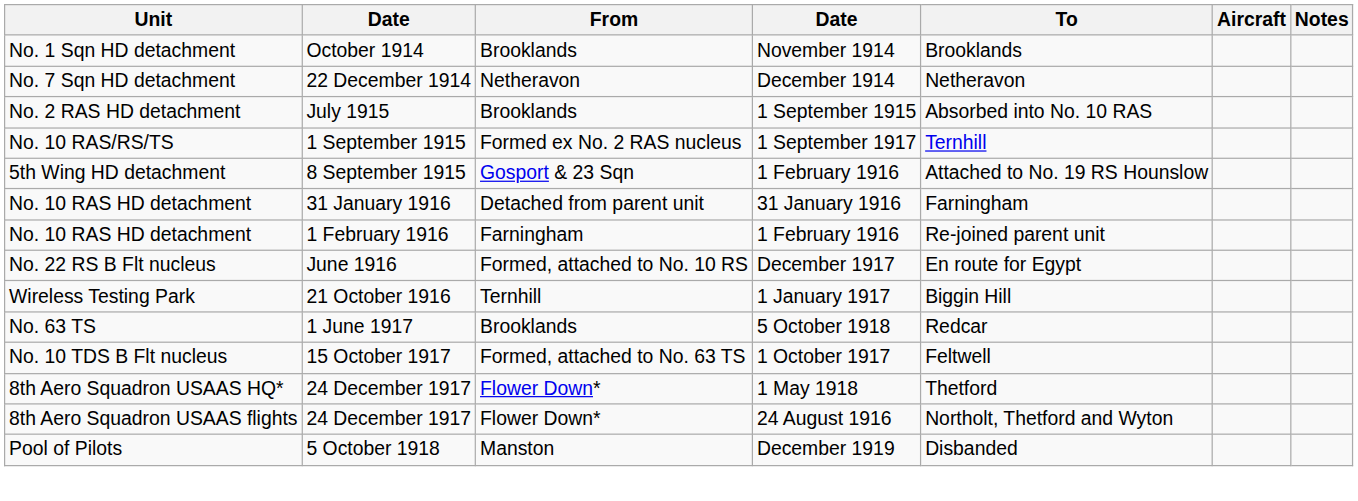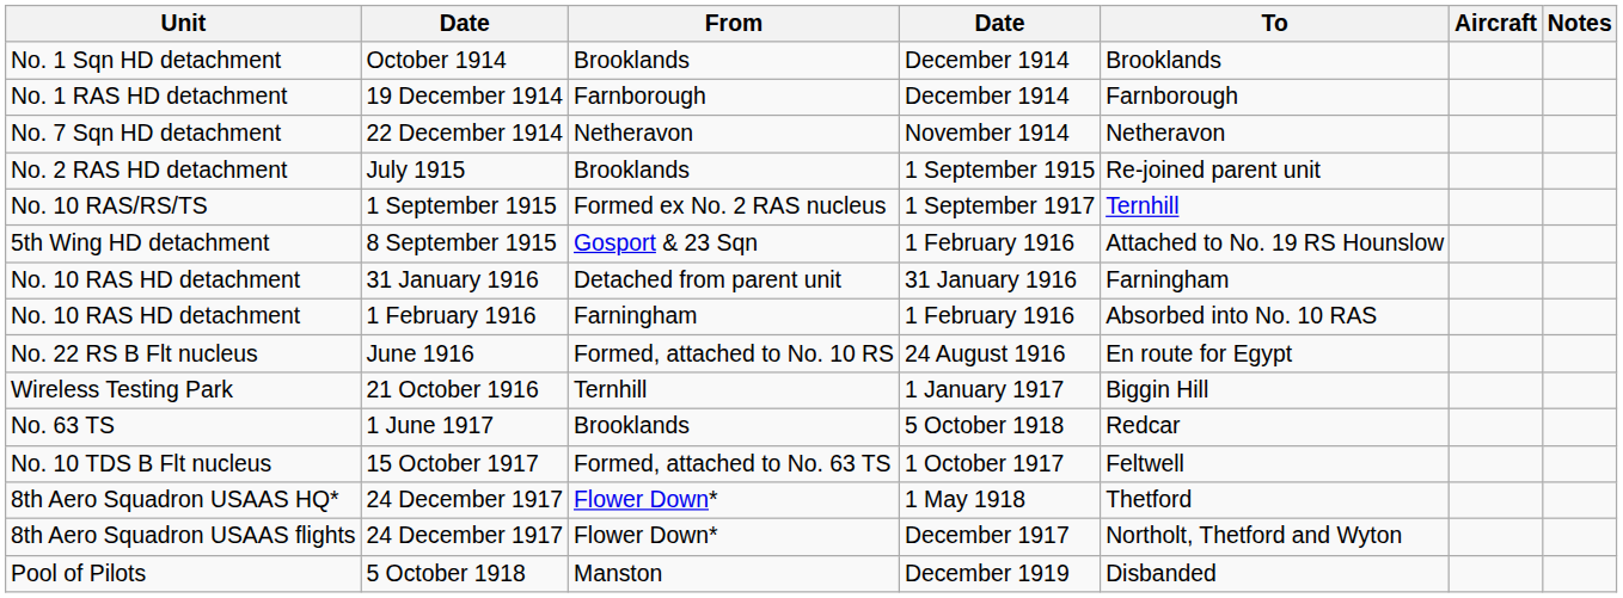No. 1 Sqn HD detachment | column 4: November 1914 -> December 1914
+ row: No. 1 RAS HD detachment | 19 December 1914 | Farnborough | December 1914 | Farnborough
No. 7 Sqn HD detachment | column 4: December 1914 -> November 1914
No. 2 RAS HD detachment | To: Absorbed into No. 10 RAS -> Re-joined parent unit
No. 10 RAS HD detachment / 1 February 1916 | To: Re-joined parent unit -> Absorbed into No. 10 RAS
No. 22 RS B Flt nucleus | column 4: December 1917 -> 24 August 1916
8th Aero Squadron USAAS flights | column 4: 24 August 1916 -> December 1917
